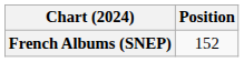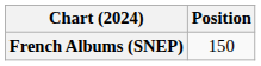French Albums (SNEP) | Position: 152 -> 150
